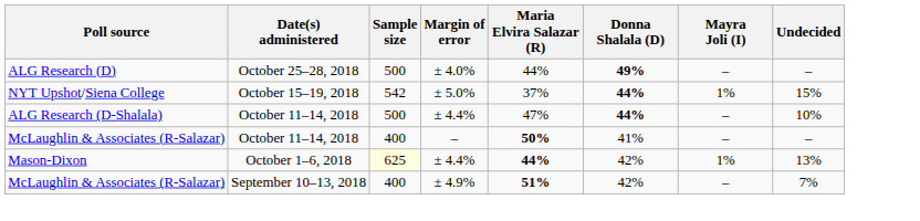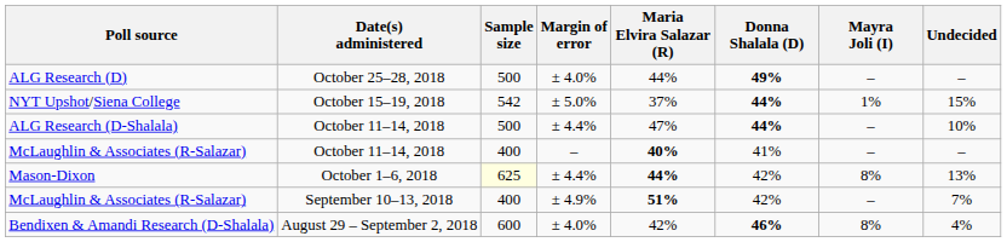McLaughlin & Associates (R-Salazar) / October 11–14, 2018 | Maria Elvira Salazar (R): 50% -> 40%
Mason-Dixon | Mayra Joli (I): 1% -> 8%
+ row: Bendixen & Amandi Research (D-Shalala) | August 29 – September 2, 2018 | 600 | ± 4.0% | 42% | 46% | 8% | 4%
